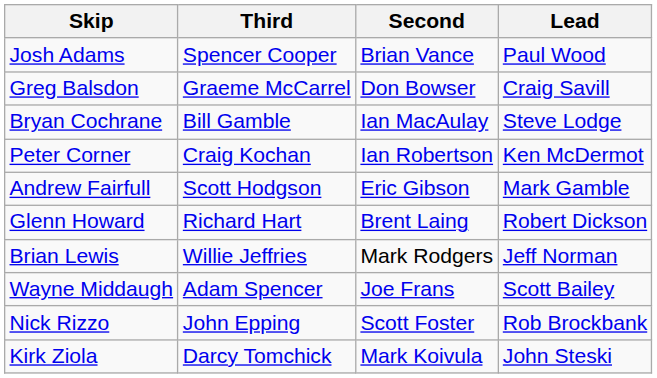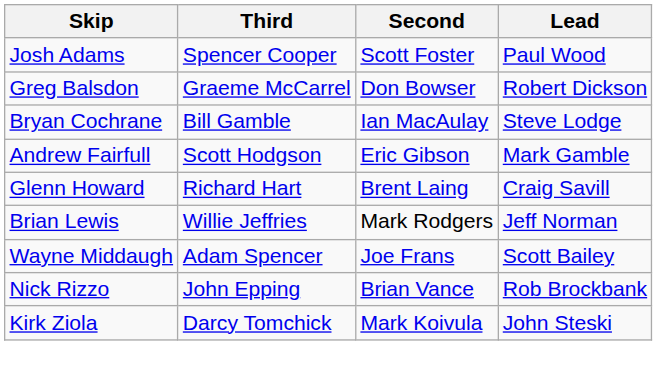Josh Adams | Second: Brian Vance -> Scott Foster
Greg Balsdon | Lead: Craig Savill -> Robert Dickson
- row: Peter Corner | Craig Kochan | Ian Robertson | Ken McDermot
Glenn Howard | Lead: Robert Dickson -> Craig Savill
Nick Rizzo | Second: Scott Foster -> Brian Vance
